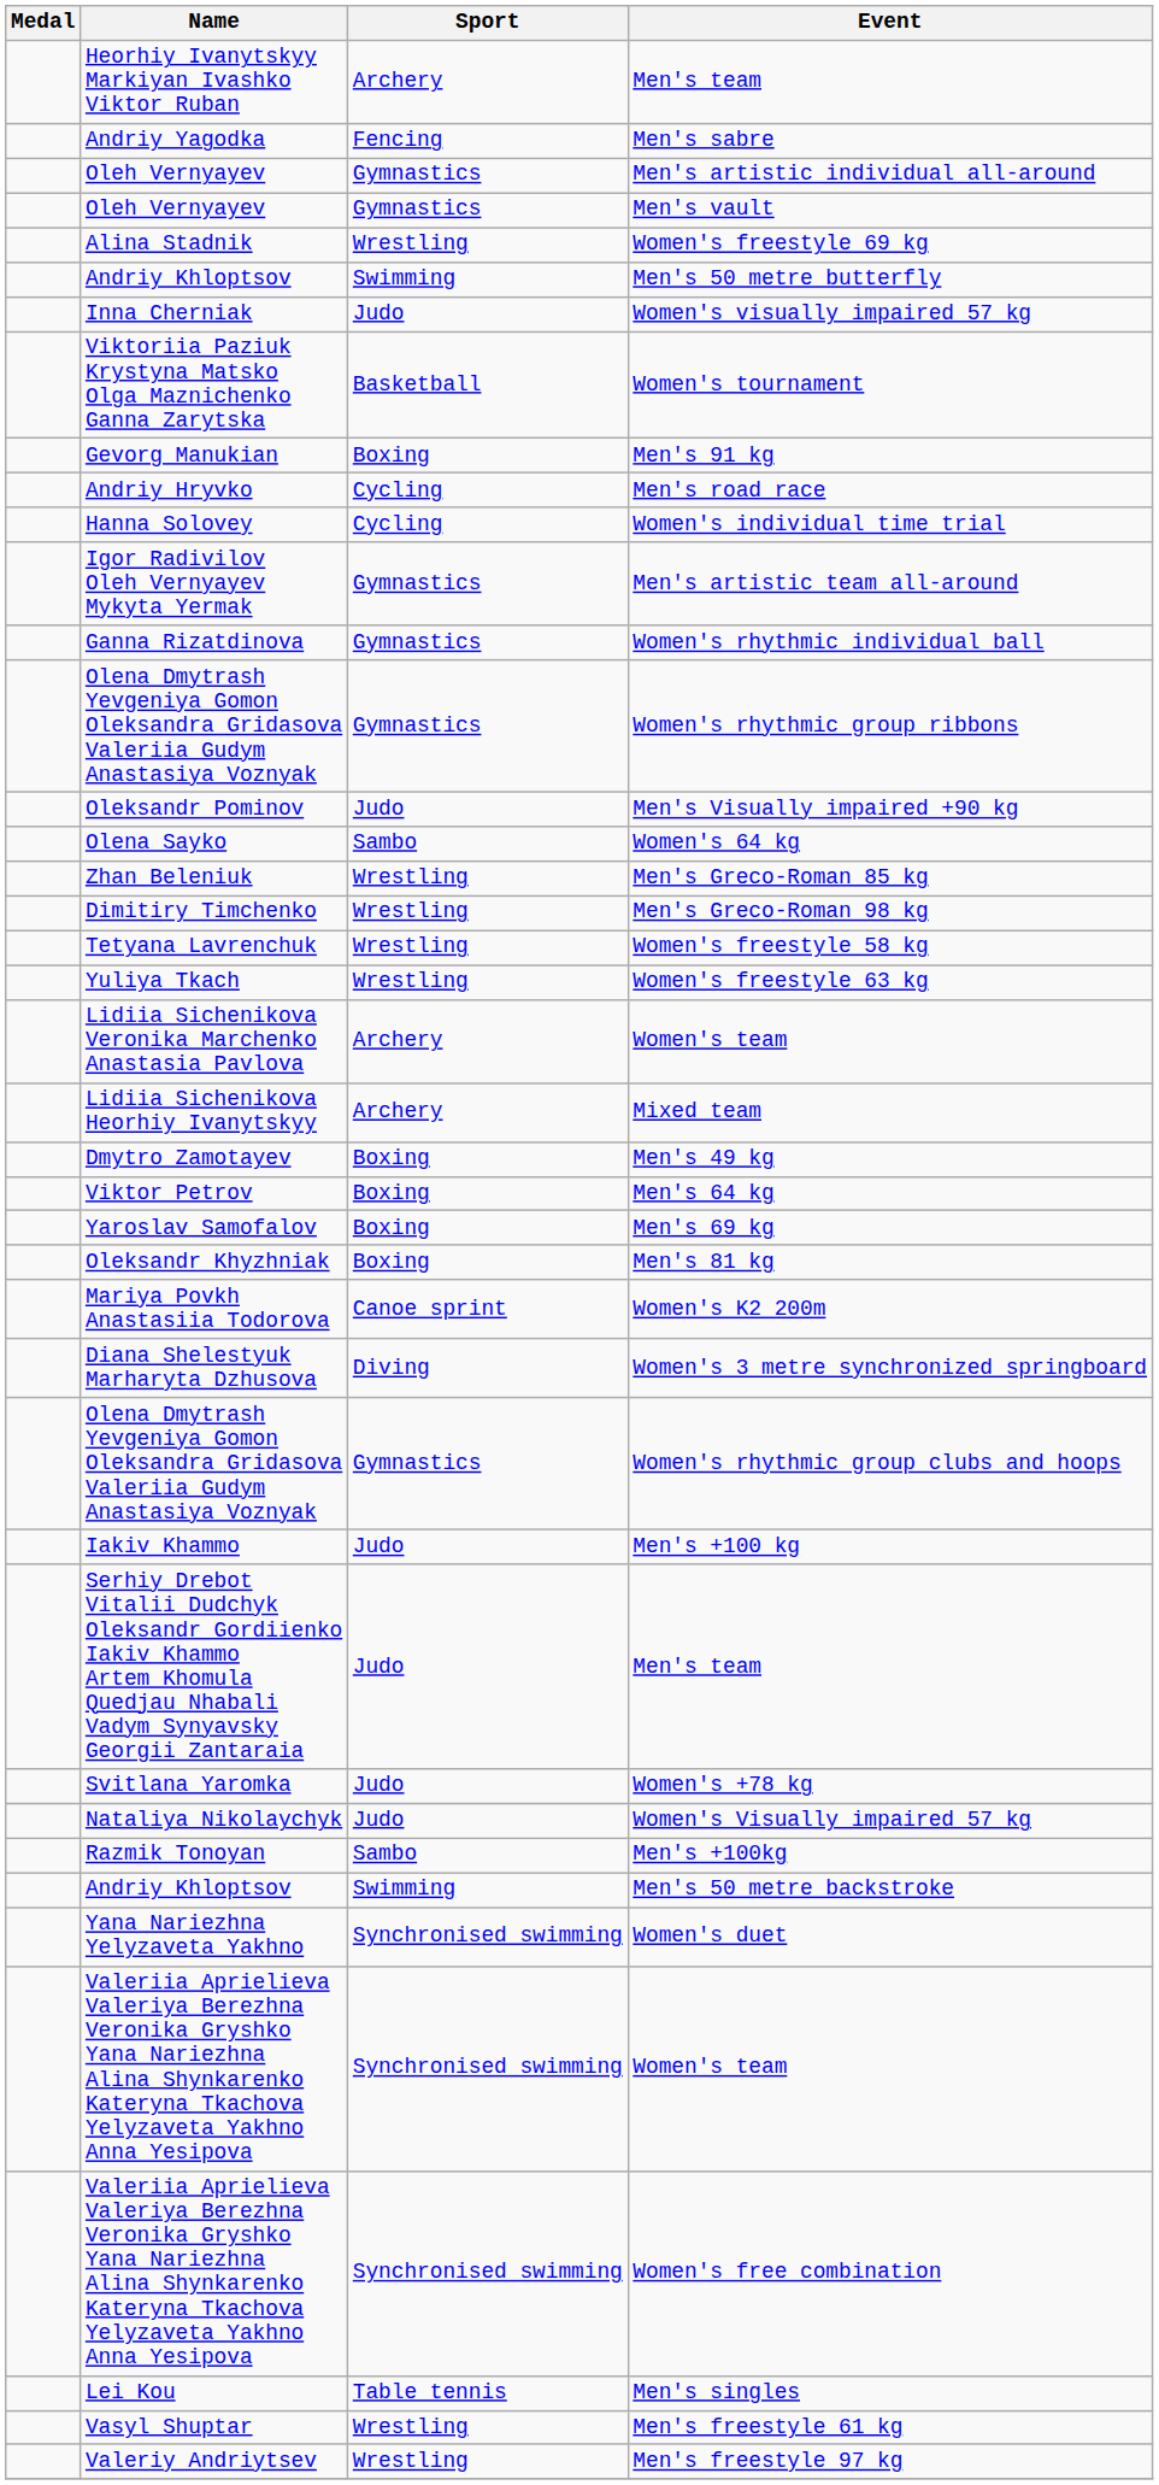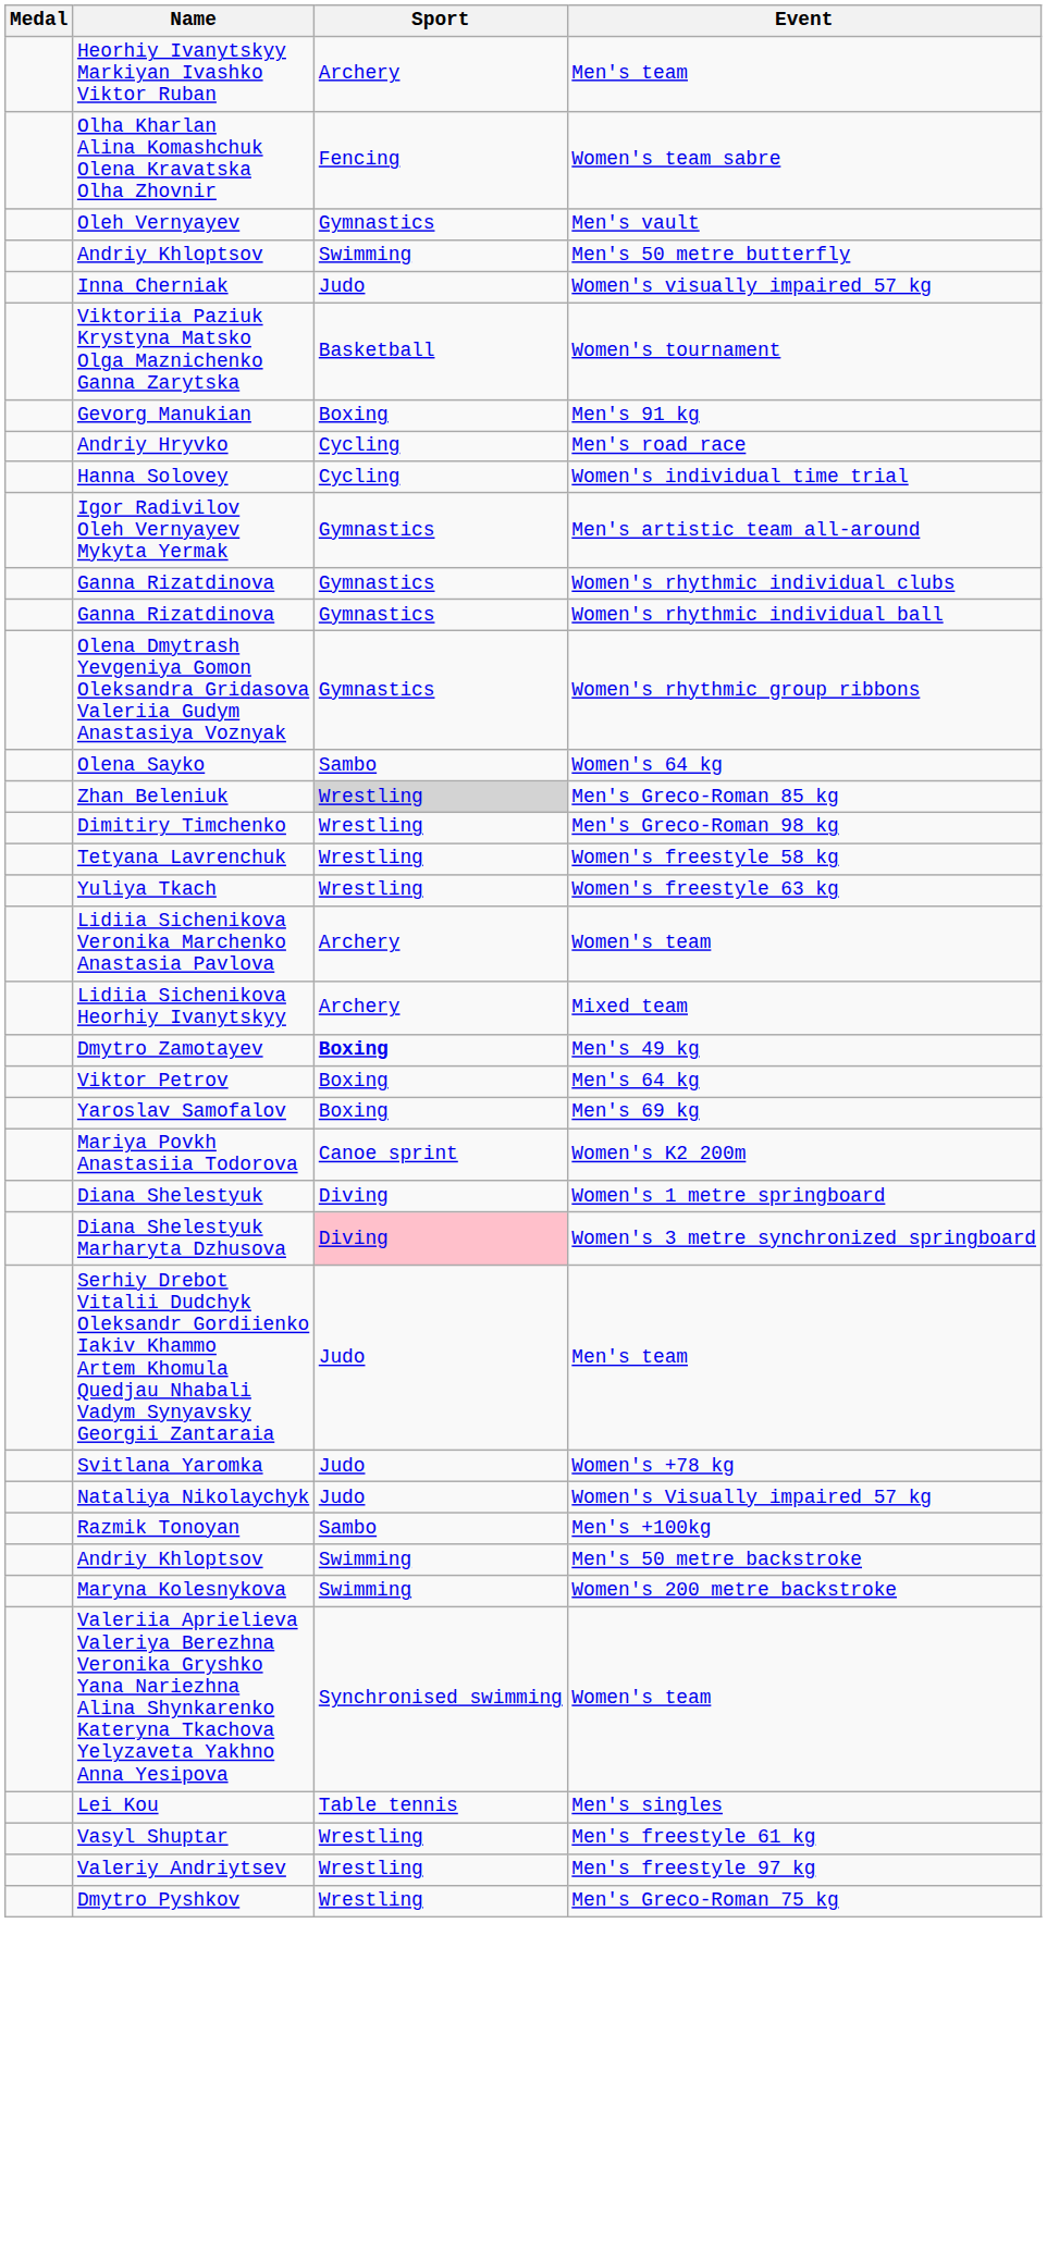+ row: Olha Kharlan Alina Komashchuk Olena Kravatska Olha Zhovnir | Fencing | Women's team sabre
- row: Andriy Yagodka | Fencing | Men's sabre
- row: Oleh Vernyayev | Gymnastics | Men's artistic individual all-around
- row: Alina Stadnik | Wrestling | Women's freestyle 69 kg
+ row: Ganna Rizatdinova | Gymnastics | Women's rhythmic individual clubs
- row: Oleksandr Pominov | Judo | Men's Visually impaired +90 kg
Men's Greco-Roman 85 kg | Sport: no background -> lightgrey background
Men's 49 kg | Sport: normal -> bold
- row: Oleksandr Khyzhniak | Boxing | Men's 81 kg
+ row: Diana Shelestyuk | Diving | Women's 1 metre springboard
Women's 3 metre synchronized springboard | Sport: no background -> pink background
- row: Olena Dmytrash Yevgeniya Gomon Oleksandra Gridasova Valeriia Gudym Anastasiya Voznyak | Gymnastics | Women's rhythmic group clubs and hoops
- row: Iakiv Khammo | Judo | Men's +100 kg
+ row: Maryna Kolesnykova | Swimming | Women's 200 metre backstroke
- row: Yana Nariezhna Yelyzaveta Yakhno | Synchronised swimming | Women's duet
- row: Valeriia Aprielieva Valeriya Berezhna Veronika Gryshko Yana Nariezhna Alina Shynkarenko Kateryna Tkachova Yelyzaveta Yakhno Anna Yesipova | Synchronised swimming | Women's free combination
+ row: Dmytro Pyshkov | Wrestling | Men's Greco-Roman 75 kg
